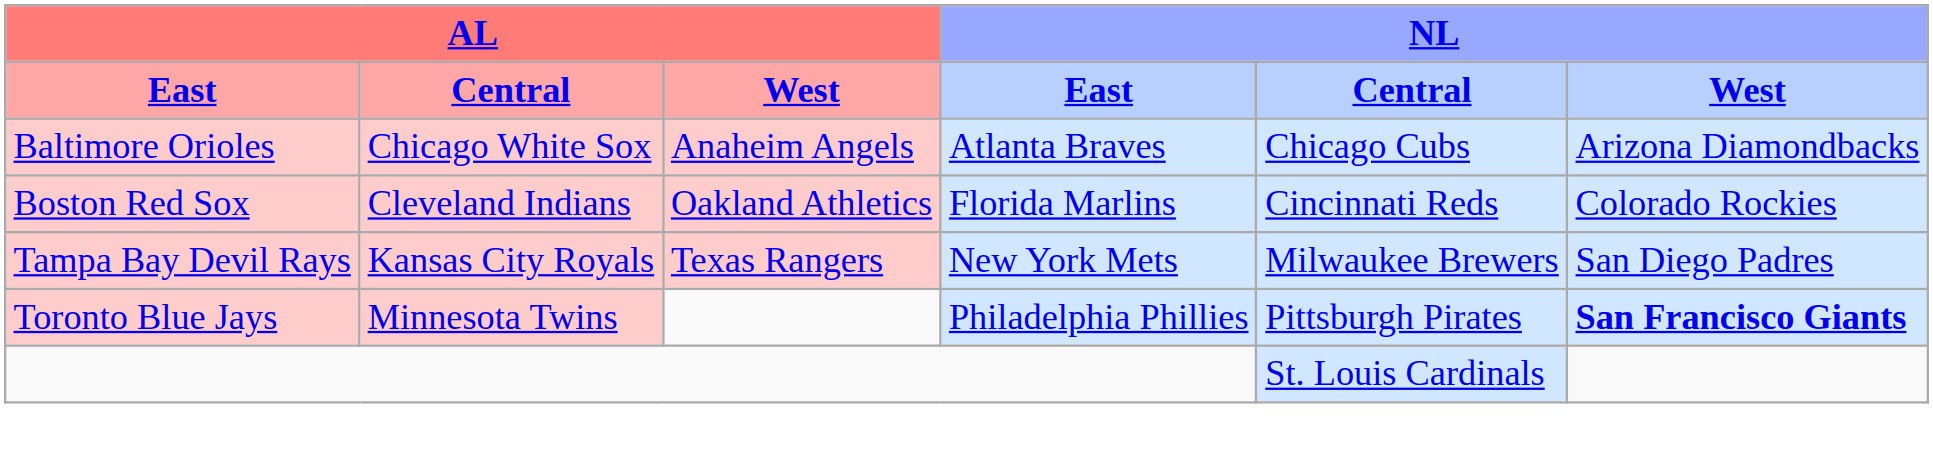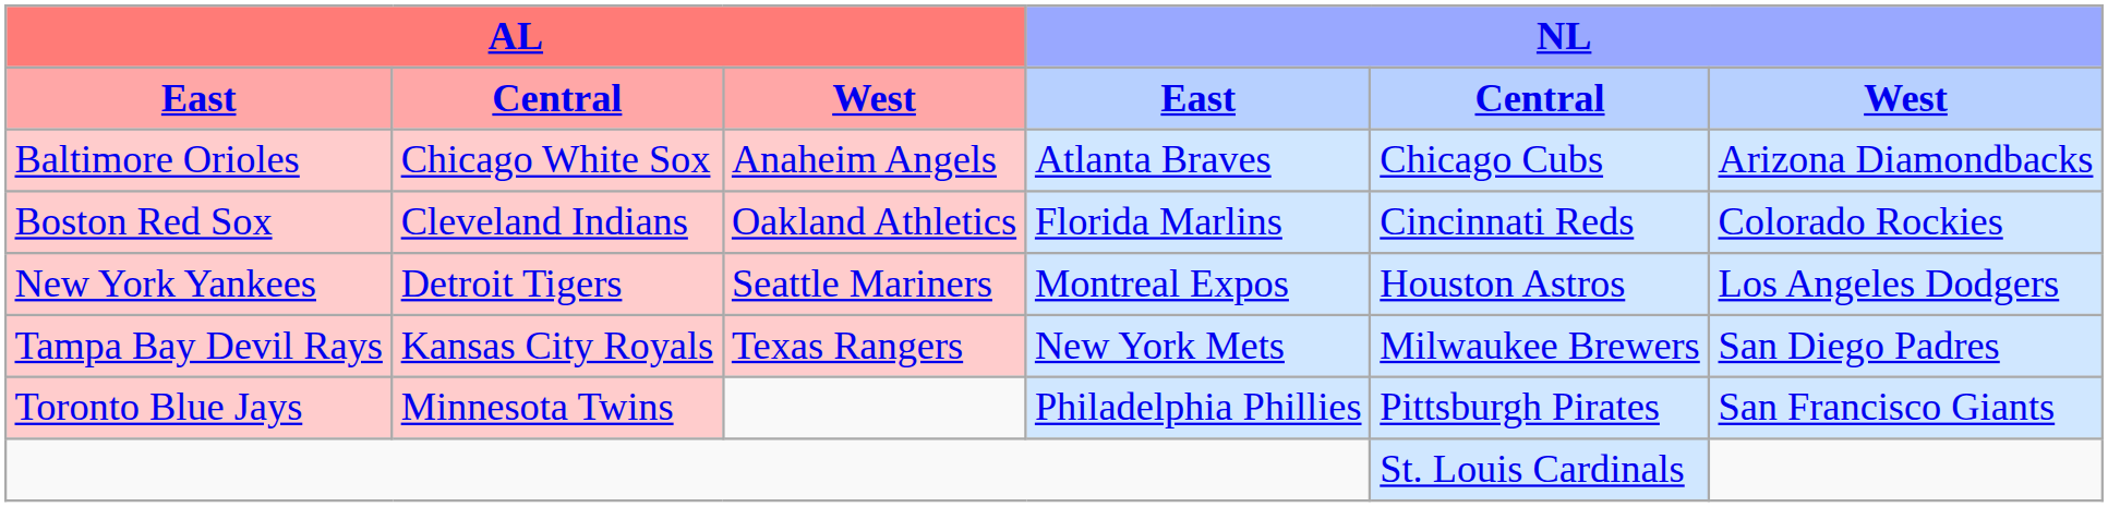+ row: New York Yankees | Detroit Tigers | Seattle Mariners | Montreal Expos | Houston Astros | Los Angeles Dodgers
Toronto Blue Jays | NL / West: bold -> normal
